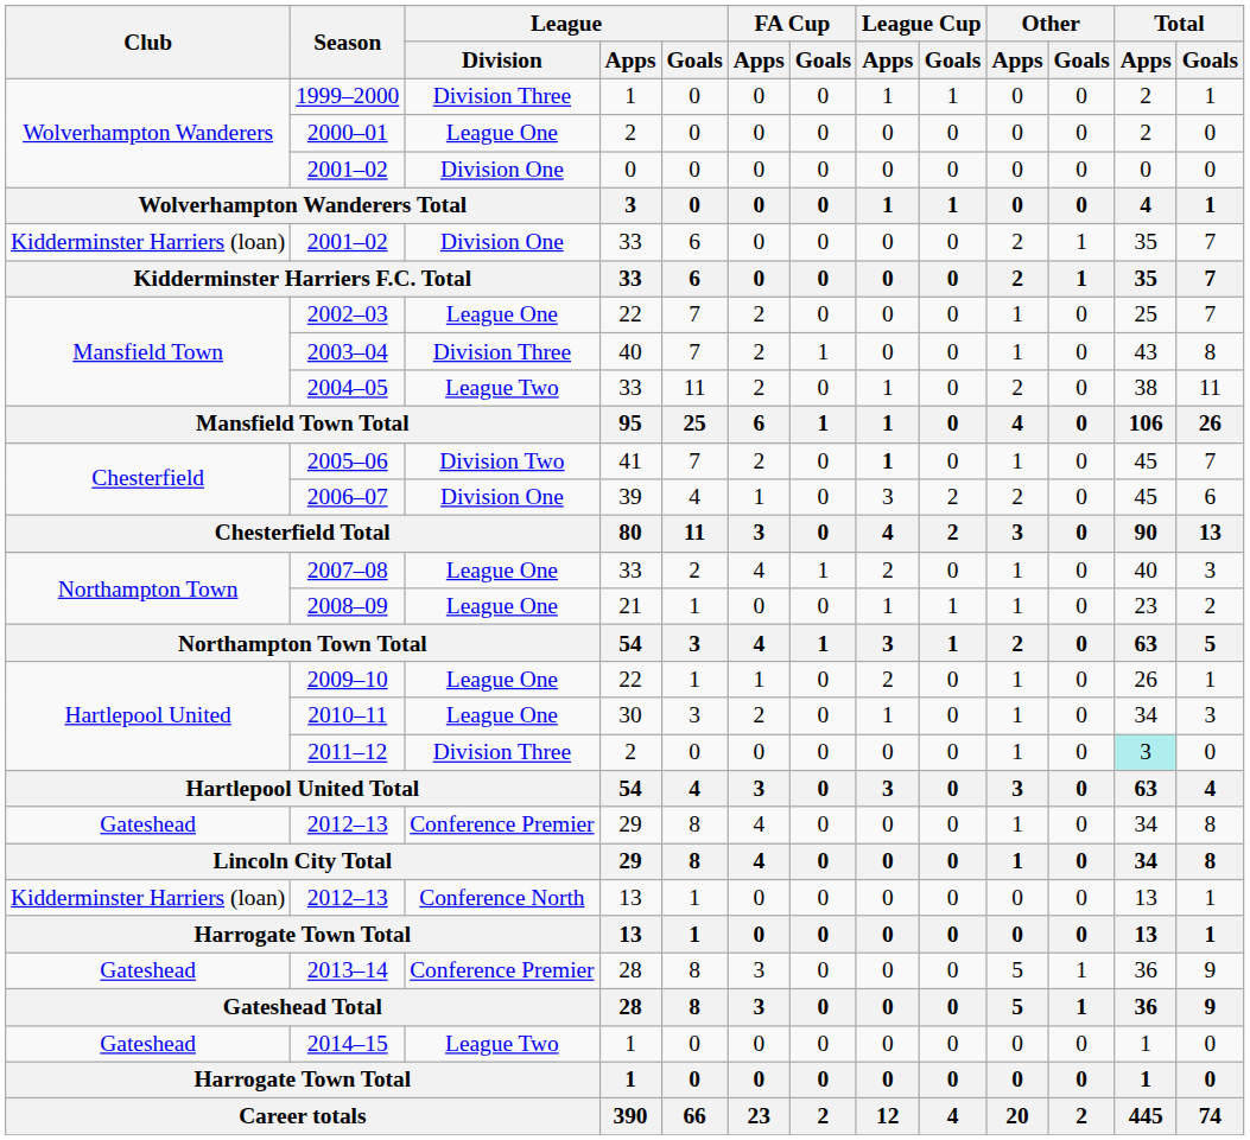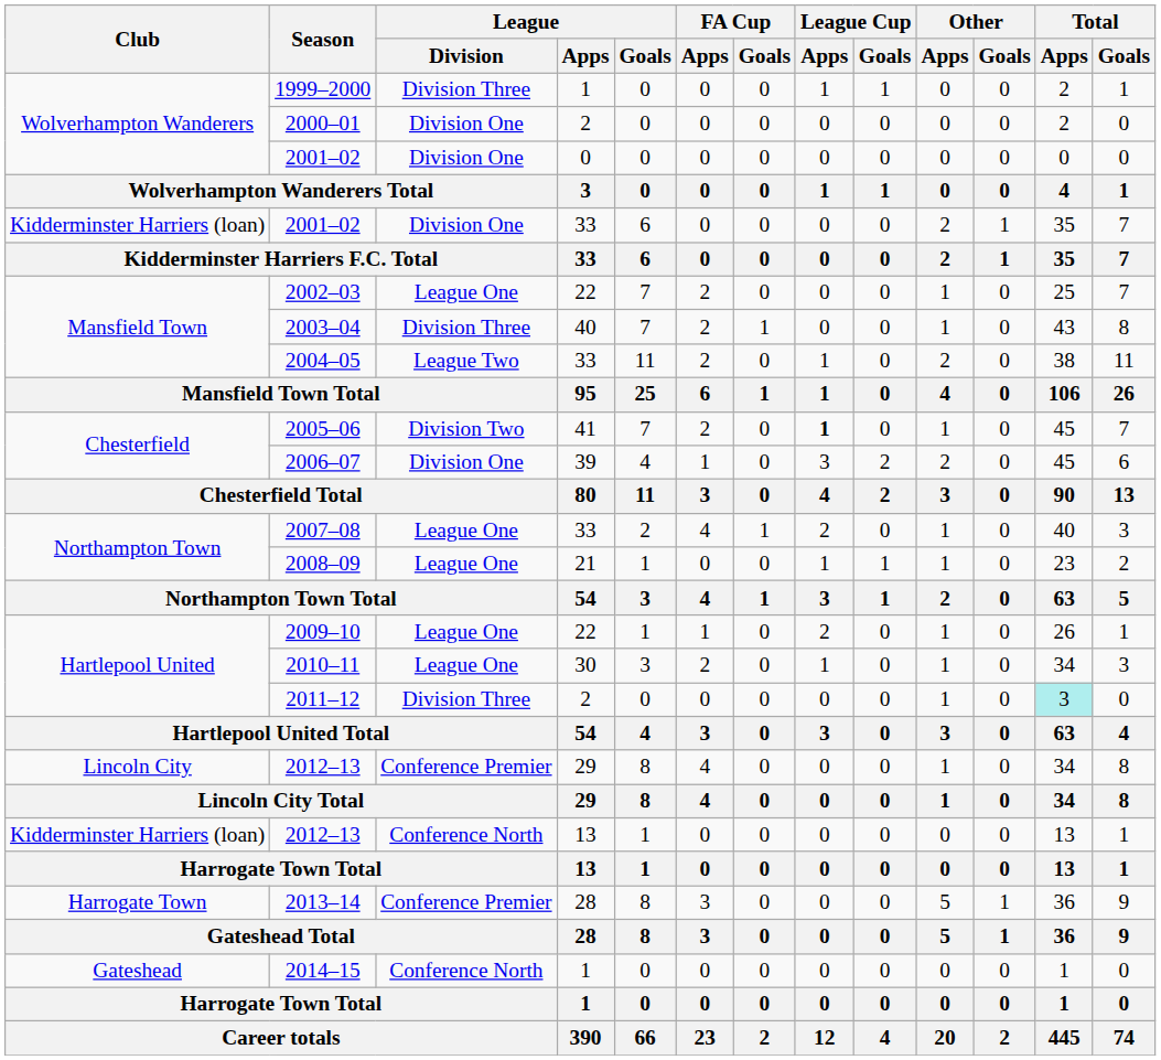2000–01 | League / Division: League One -> Division One
2012–13 / 29 | Club: Gateshead -> Lincoln City
2013–14 | Club: Gateshead -> Harrogate Town
2014–15 | League / Division: League Two -> Conference North
